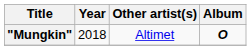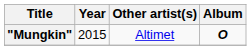"Mungkin" | Year: 2018 -> 2015
